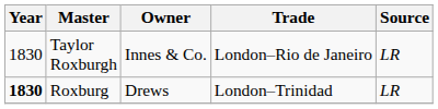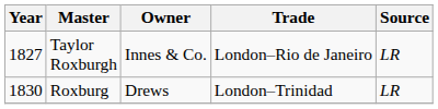Taylor Roxburgh | Year: 1830 -> 1827
Roxburg | Year: bold -> normal
